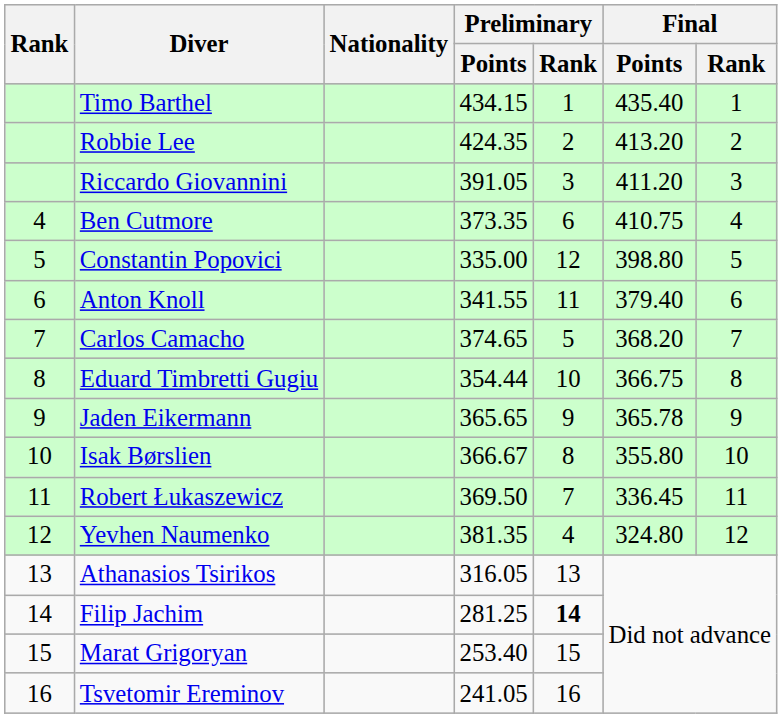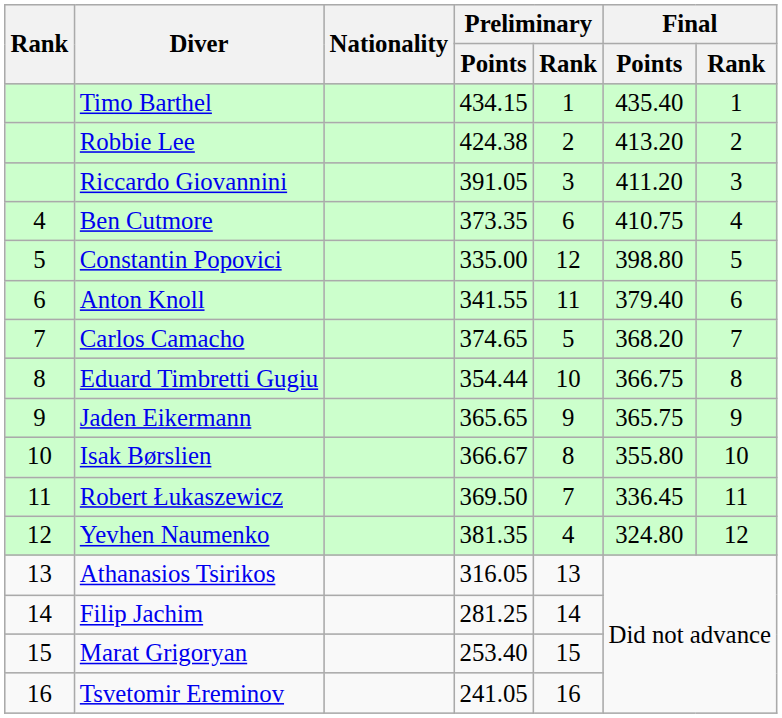Robbie Lee | Preliminary / Points: 424.35 -> 424.38
Jaden Eikermann | Final / Points: 365.78 -> 365.75
Filip Jachim | Preliminary / Rank: bold -> normal
